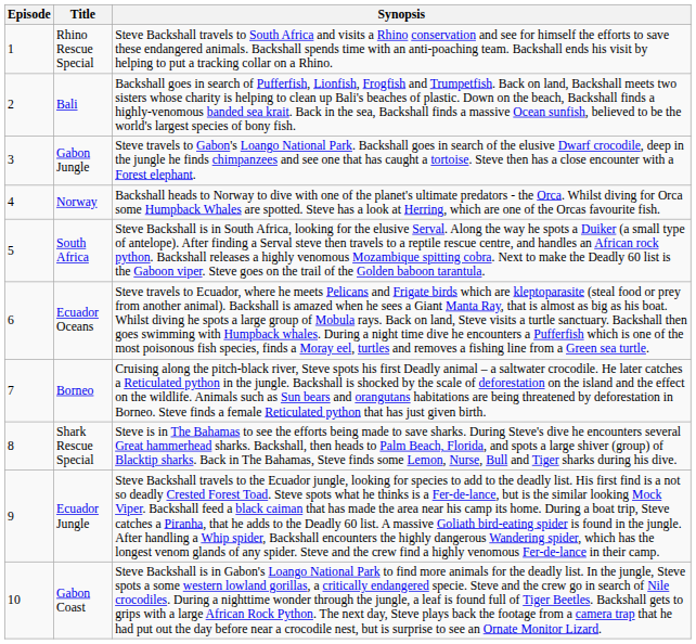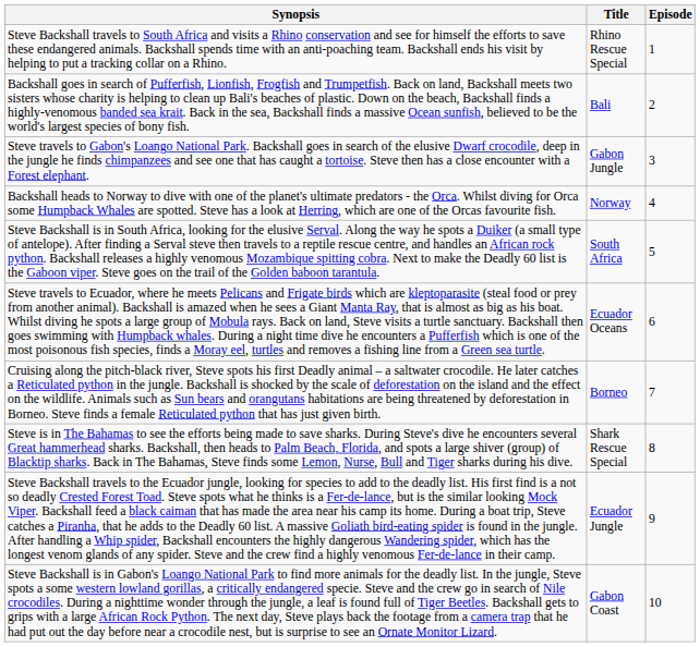columns swapped: Episode <-> Synopsis
